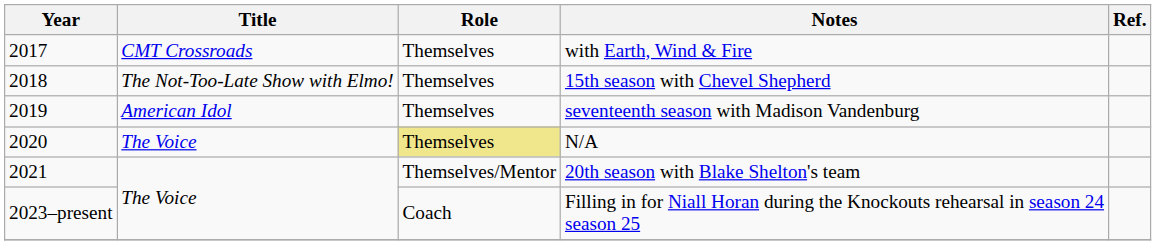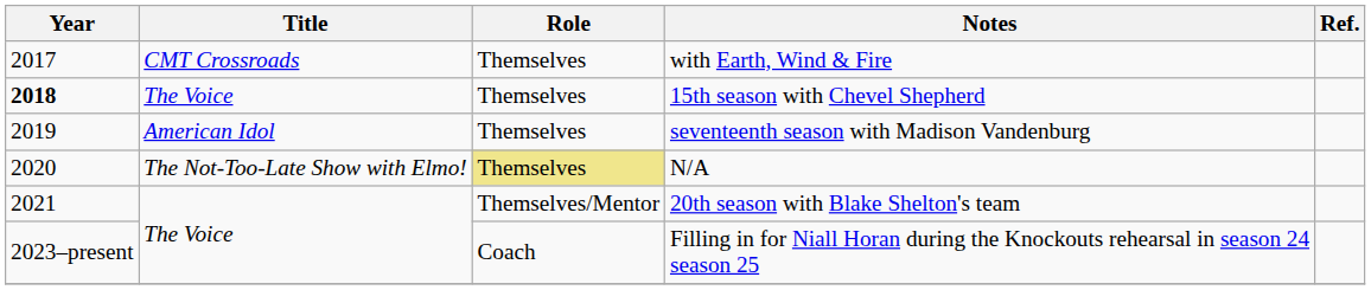15th season with Chevel Shepherd | Year: normal -> bold
15th season with Chevel Shepherd | Title: The Not-Too-Late Show with Elmo! -> The Voice
N/A | Title: The Voice -> The Not-Too-Late Show with Elmo!
